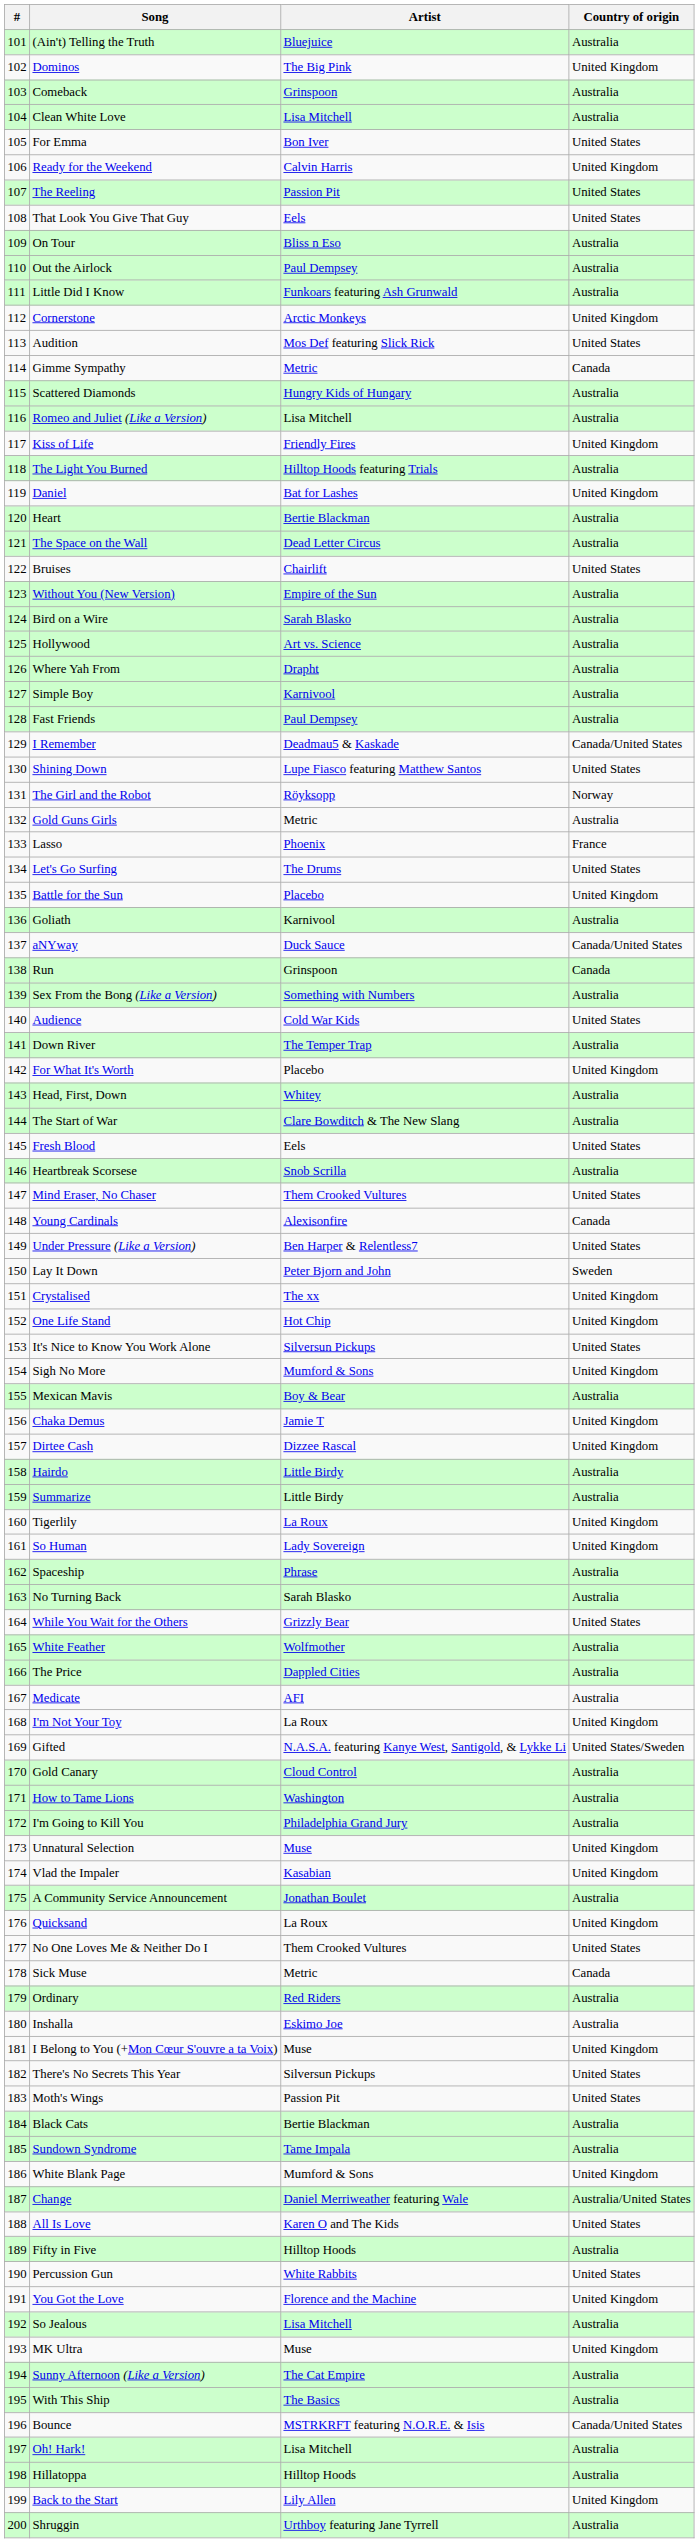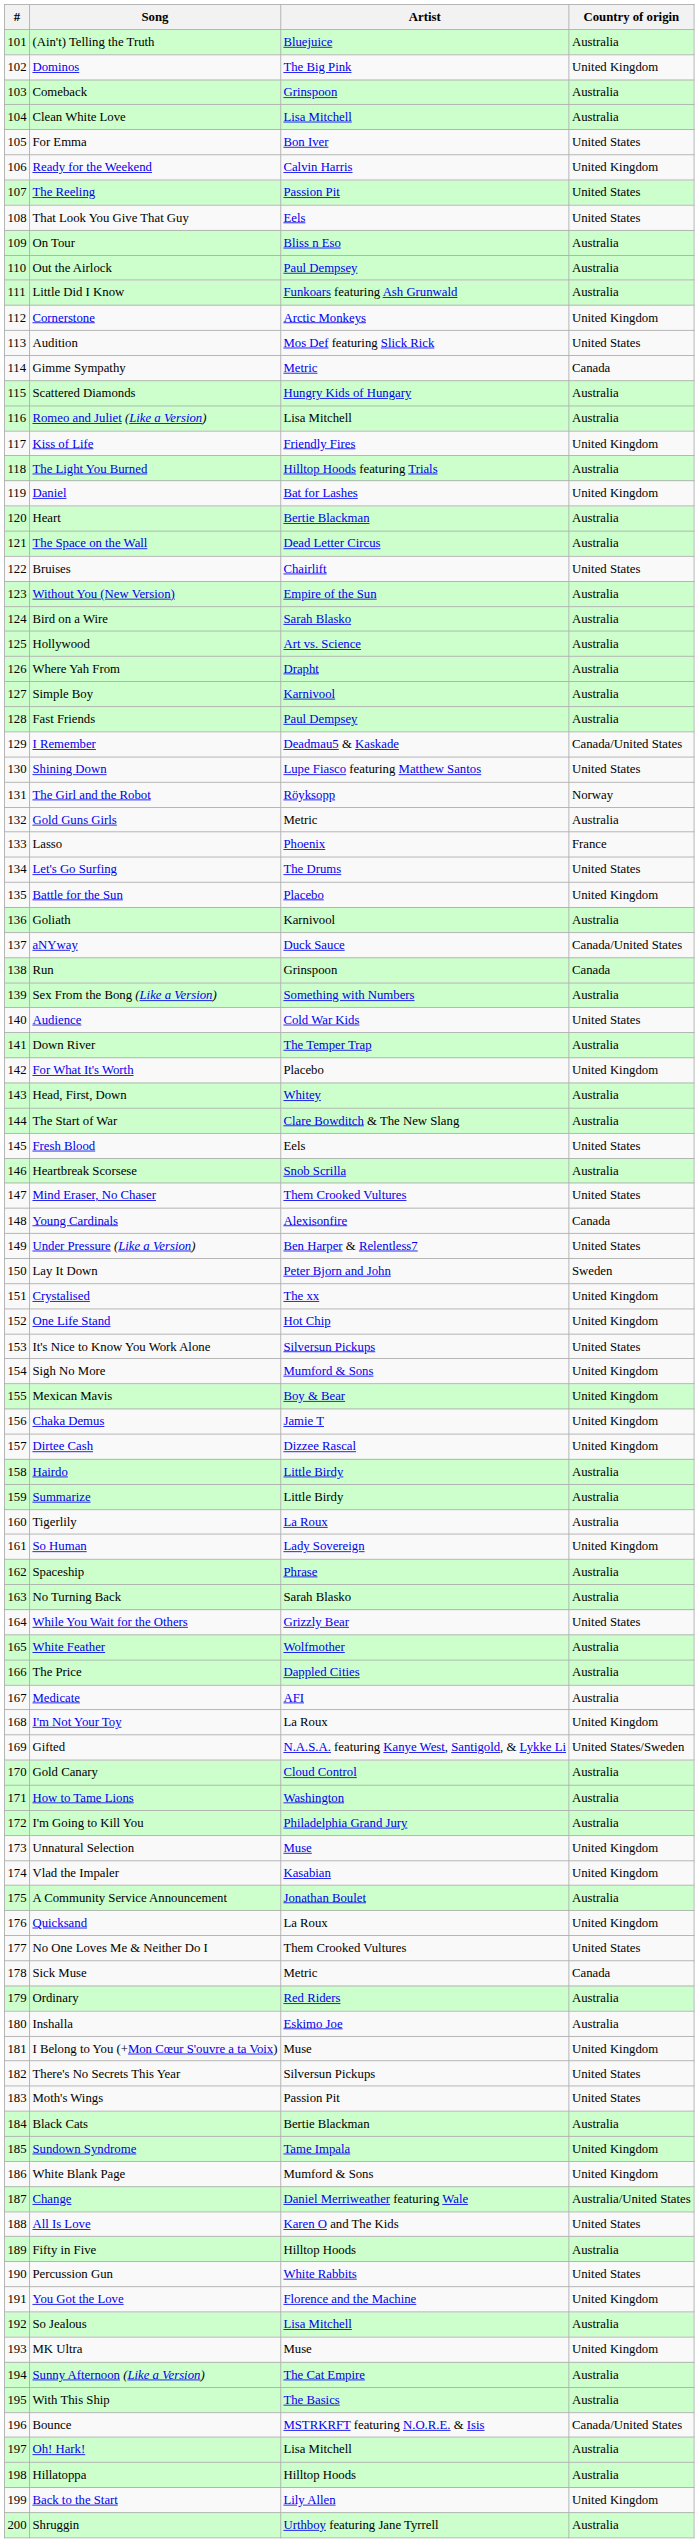Mexican Mavis | Country of origin: Australia -> United Kingdom
Tigerlily | Country of origin: United Kingdom -> Australia
Sundown Syndrome | Country of origin: Australia -> United Kingdom
